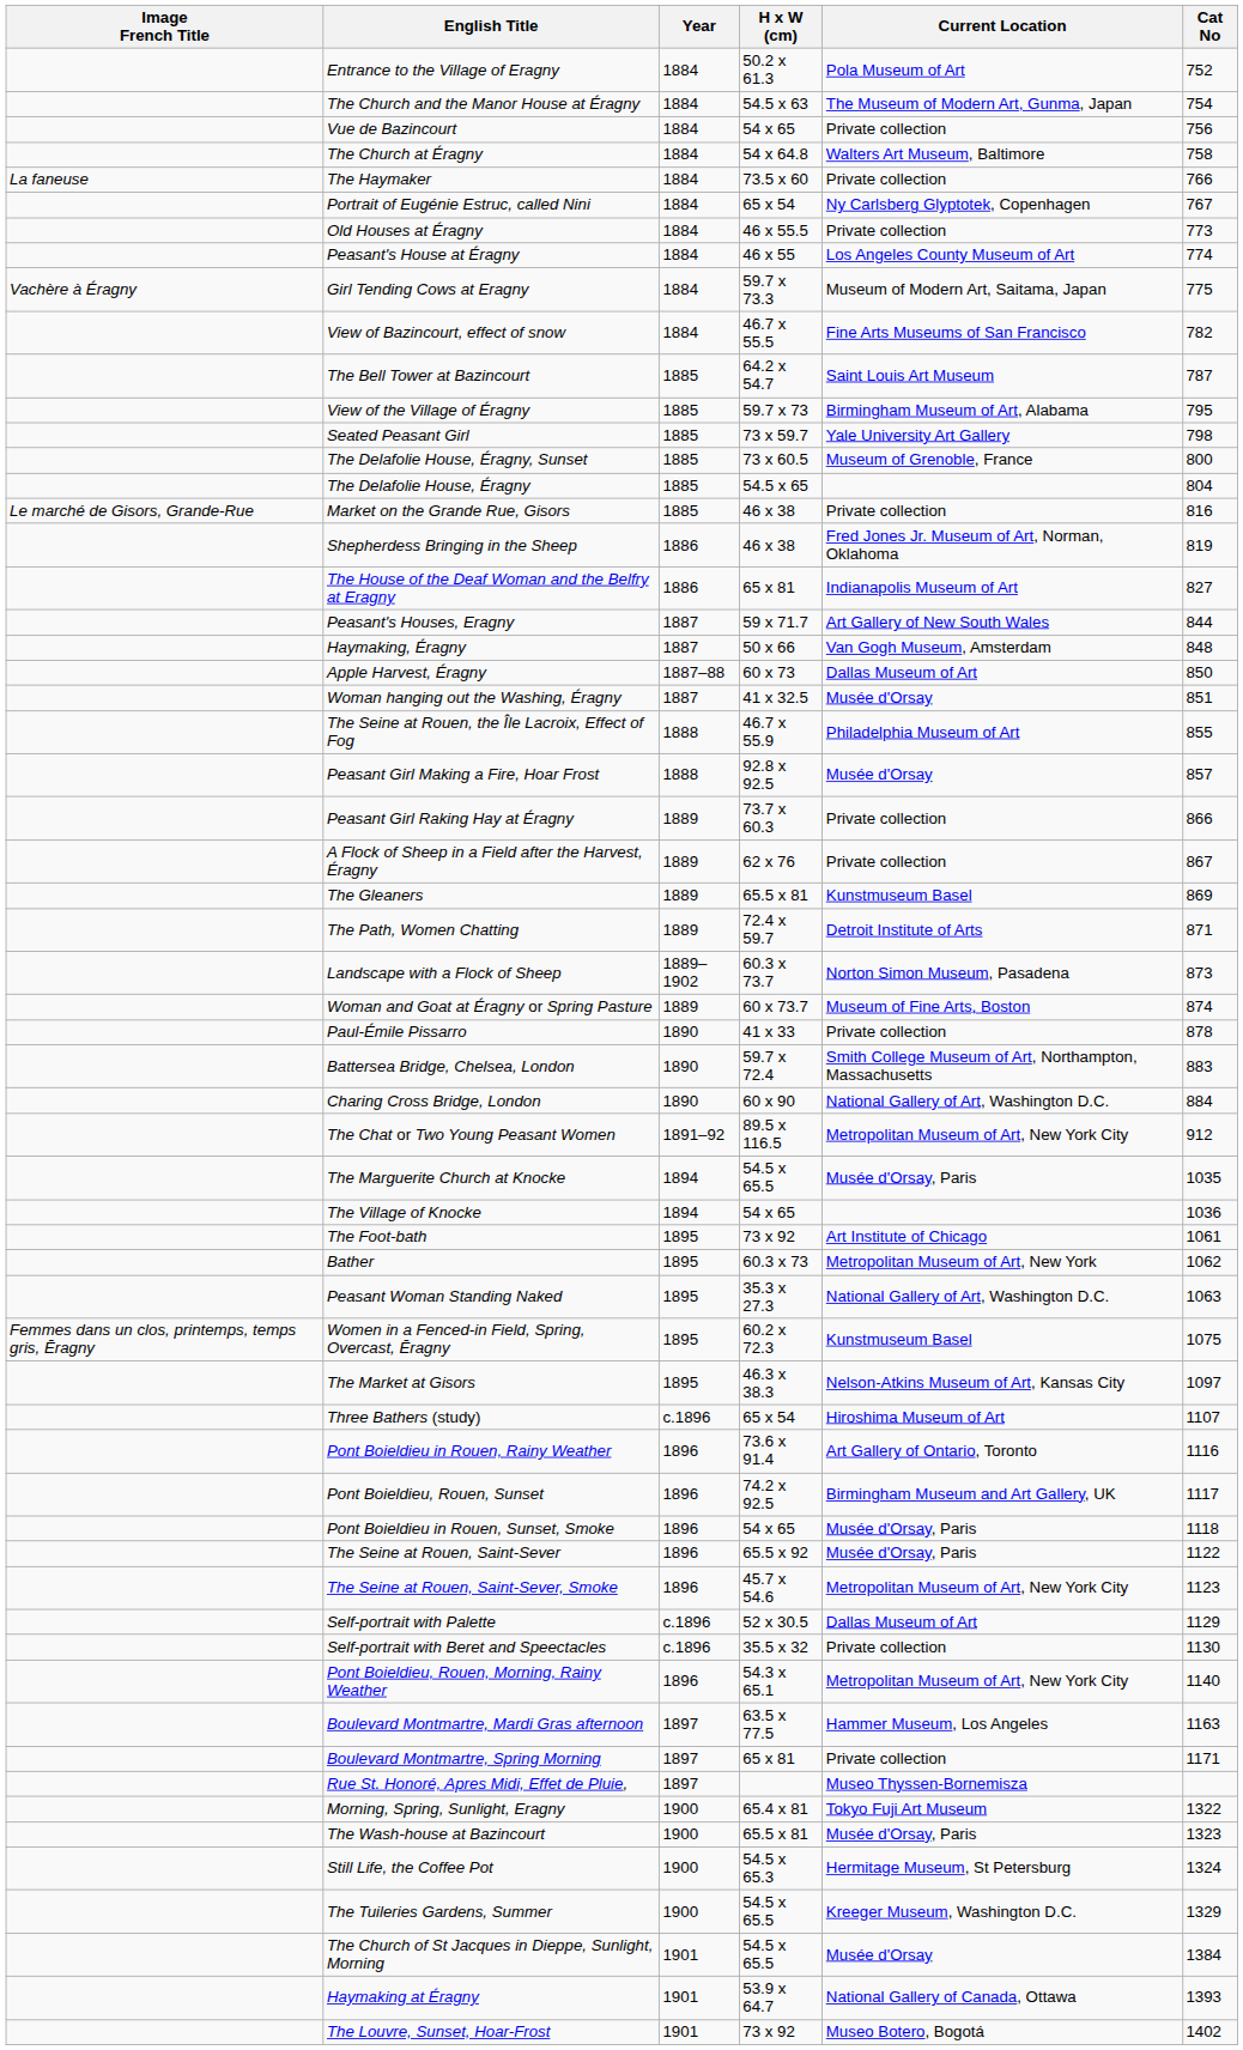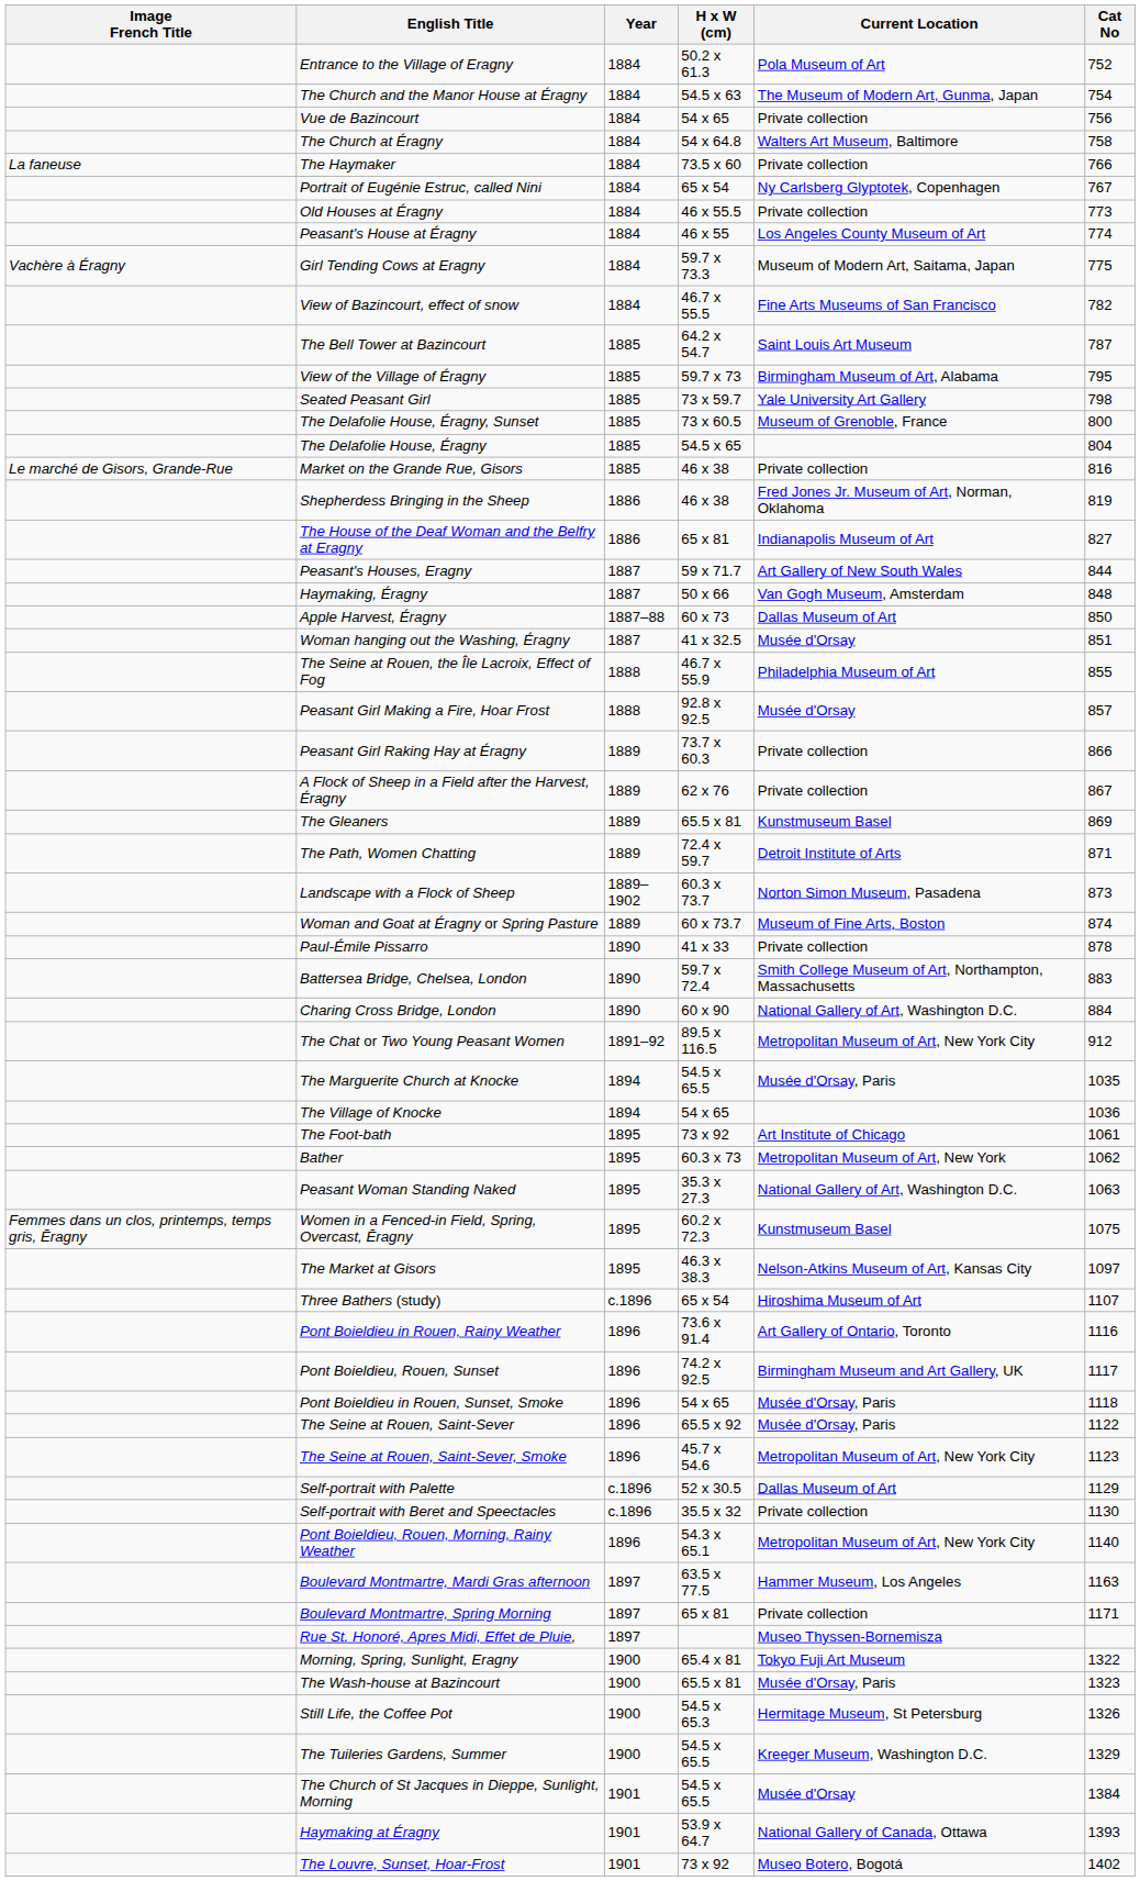Still Life, the Coffee Pot | Cat No: 1324 -> 1326
